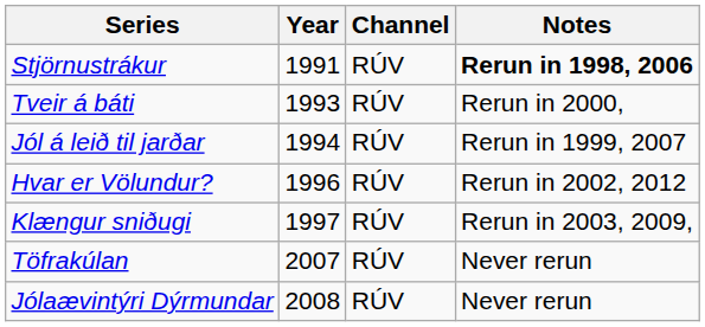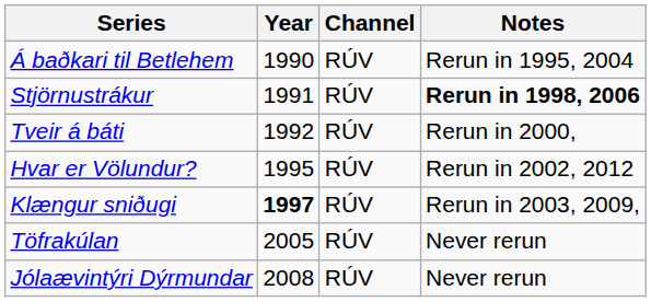+ row: Á baðkari til Betlehem | 1990 | RÚV | Rerun in 1995, 2004
Tveir á báti | Year: 1993 -> 1992
- row: Jól á leið til jarðar | 1994 | RÚV | Rerun in 1999, 2007
Hvar er Völundur? | Year: 1996 -> 1995
Klængur sniðugi | Year: normal -> bold
Töfrakúlan | Year: 2007 -> 2005
